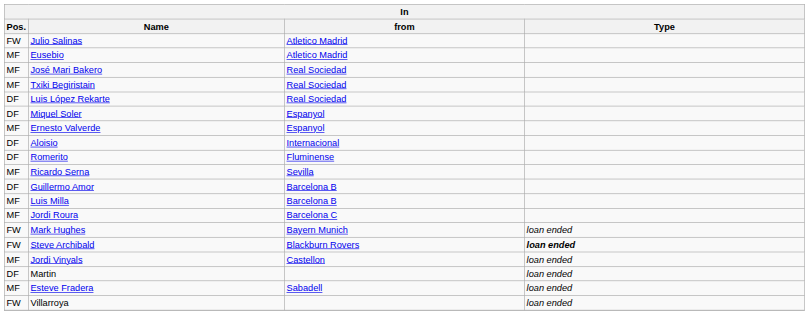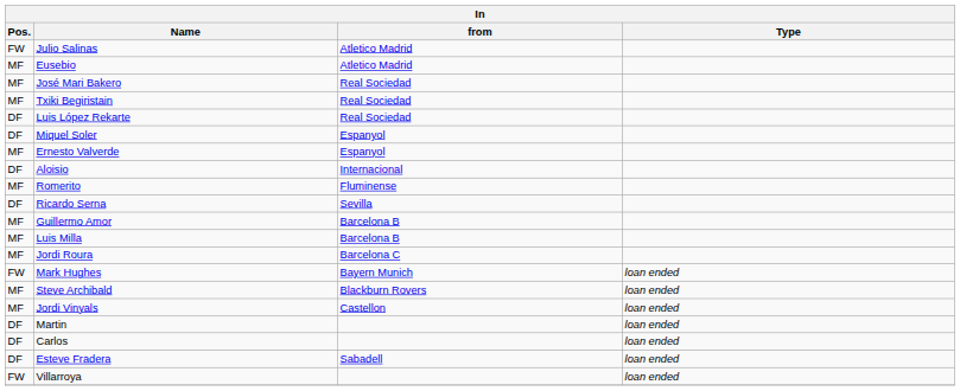Romerito | Pos.: DF -> MF
Ricardo Serna | Pos.: MF -> DF
Guillermo Amor | Pos.: DF -> MF
Steve Archibald | Pos.: FW -> MF
Steve Archibald | Type: bold -> normal
+ row: DF | Carlos | loan ended
Esteve Fradera | Pos.: MF -> DF
